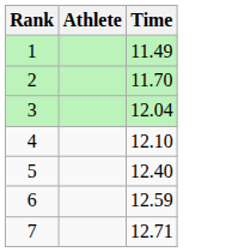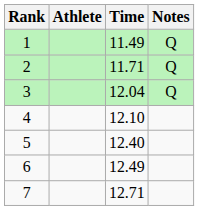+ column: Notes | Q | Q | Q
2 | Time: 11.70 -> 11.71
6 | Time: 12.59 -> 12.49
